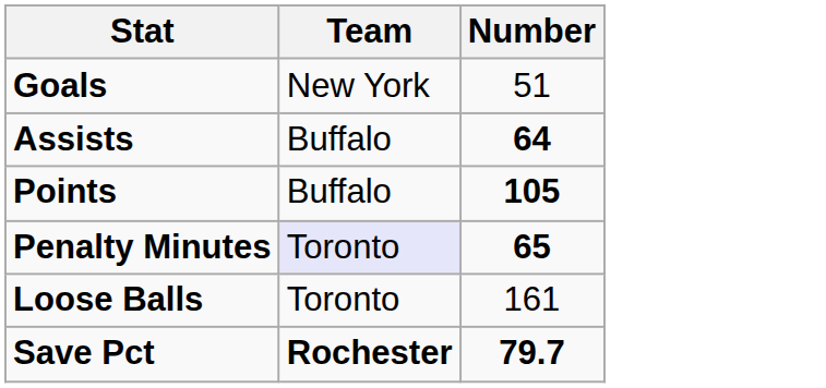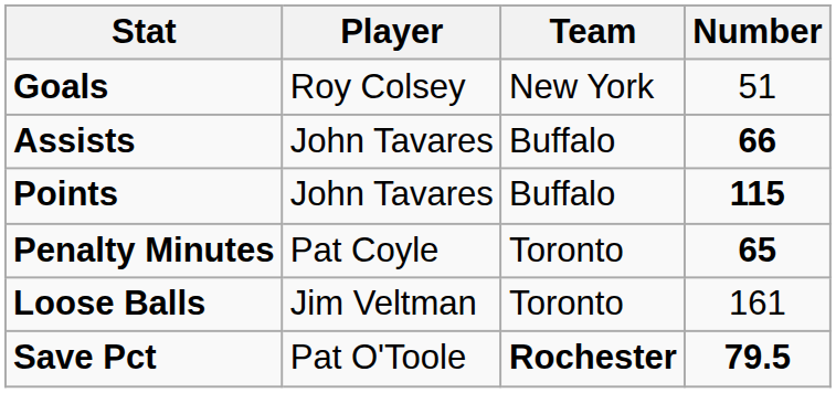+ column: Player | Roy Colsey | John Tavares | John Tavares | Pat Coyle | Jim Veltman | Pat O'Toole
Assists | Number: 64 -> 66
Points | Number: 105 -> 115
Penalty Minutes | Team: lavender background -> no background
Save Pct | Number: 79.7 -> 79.5
